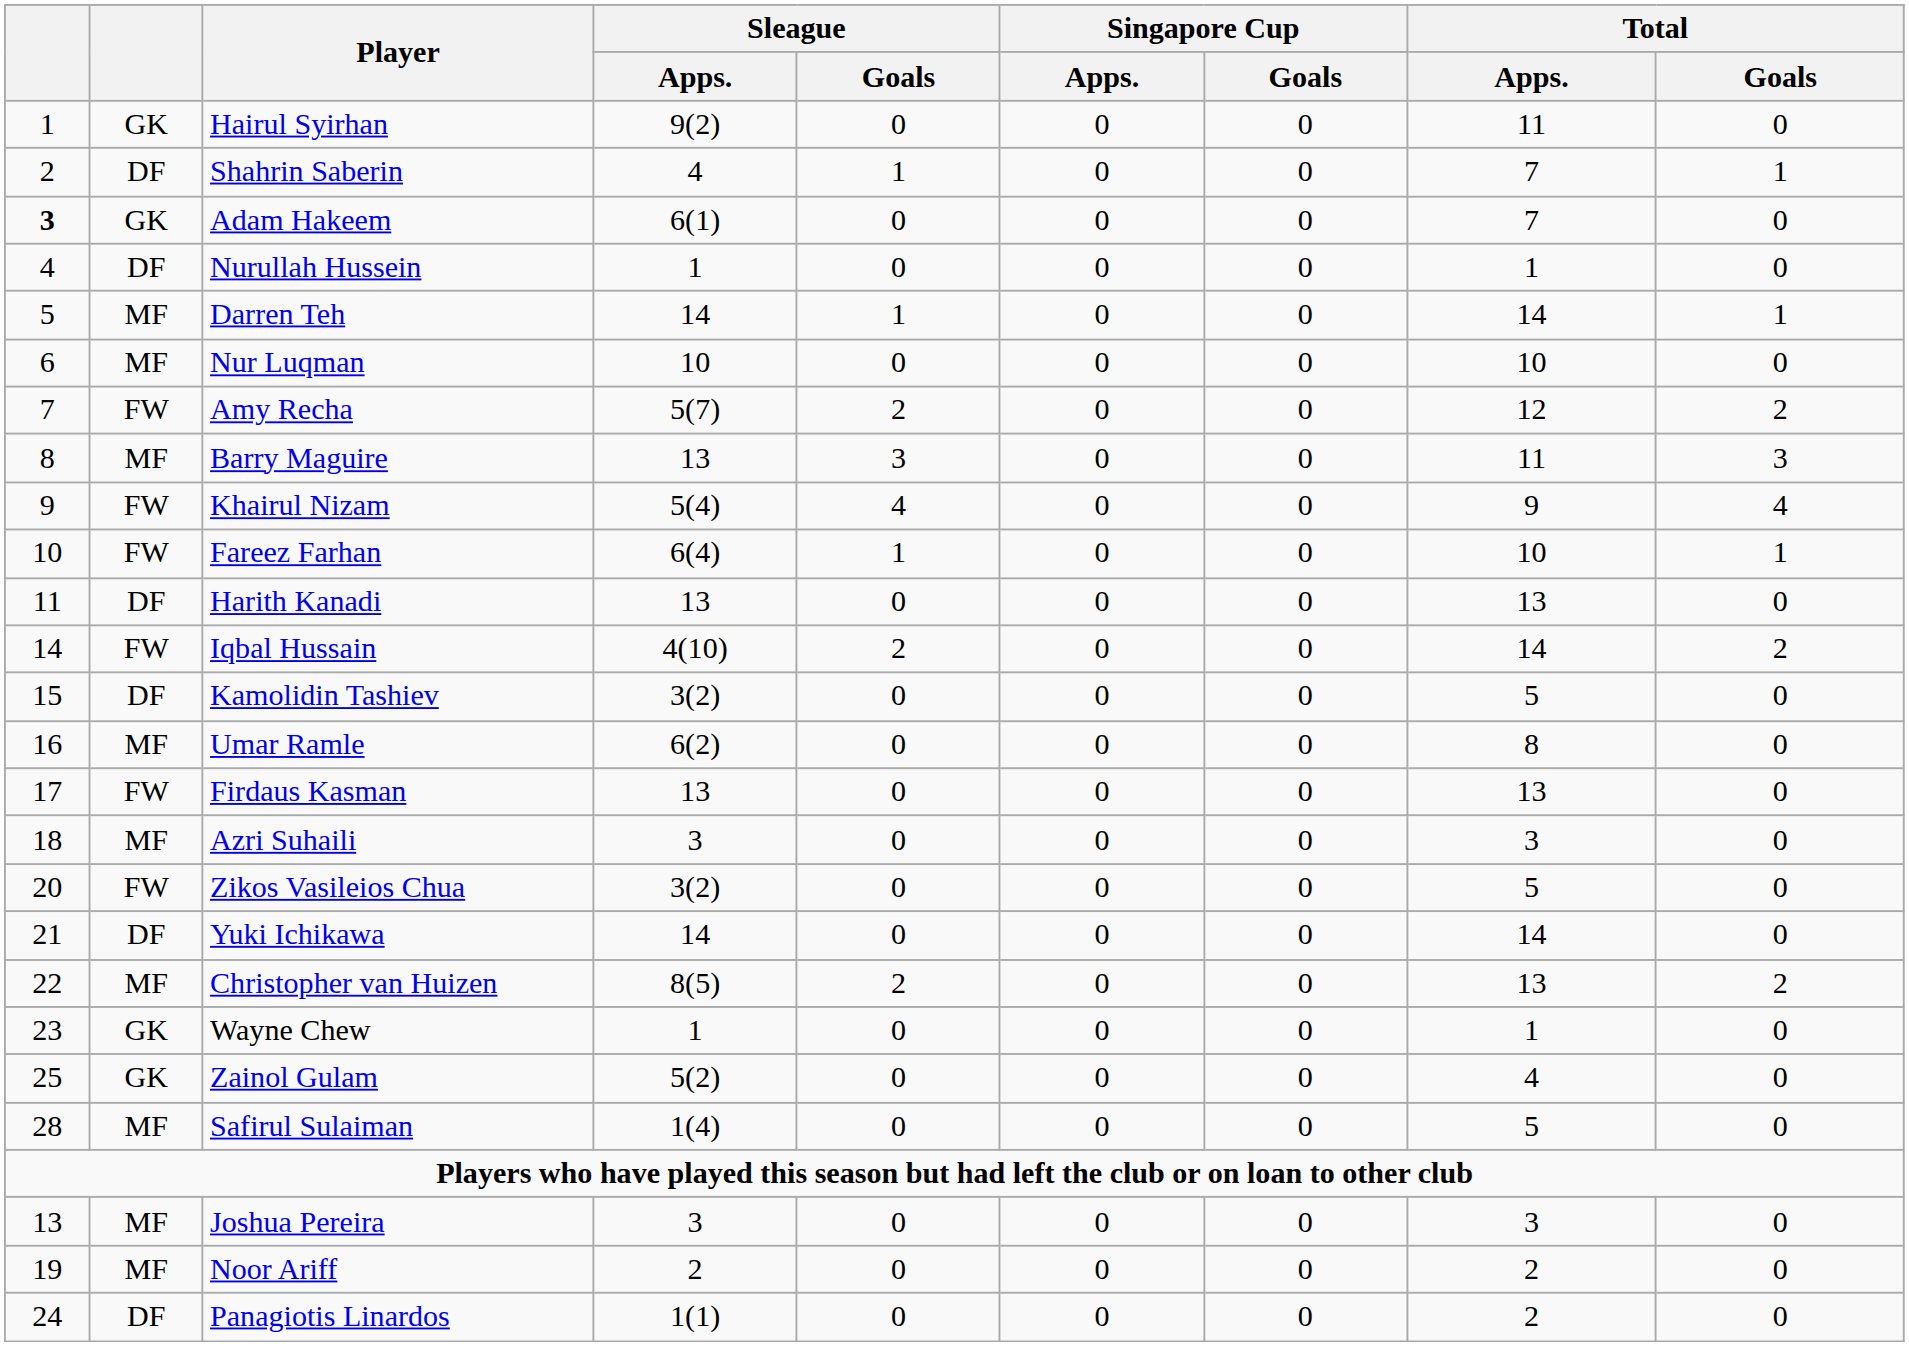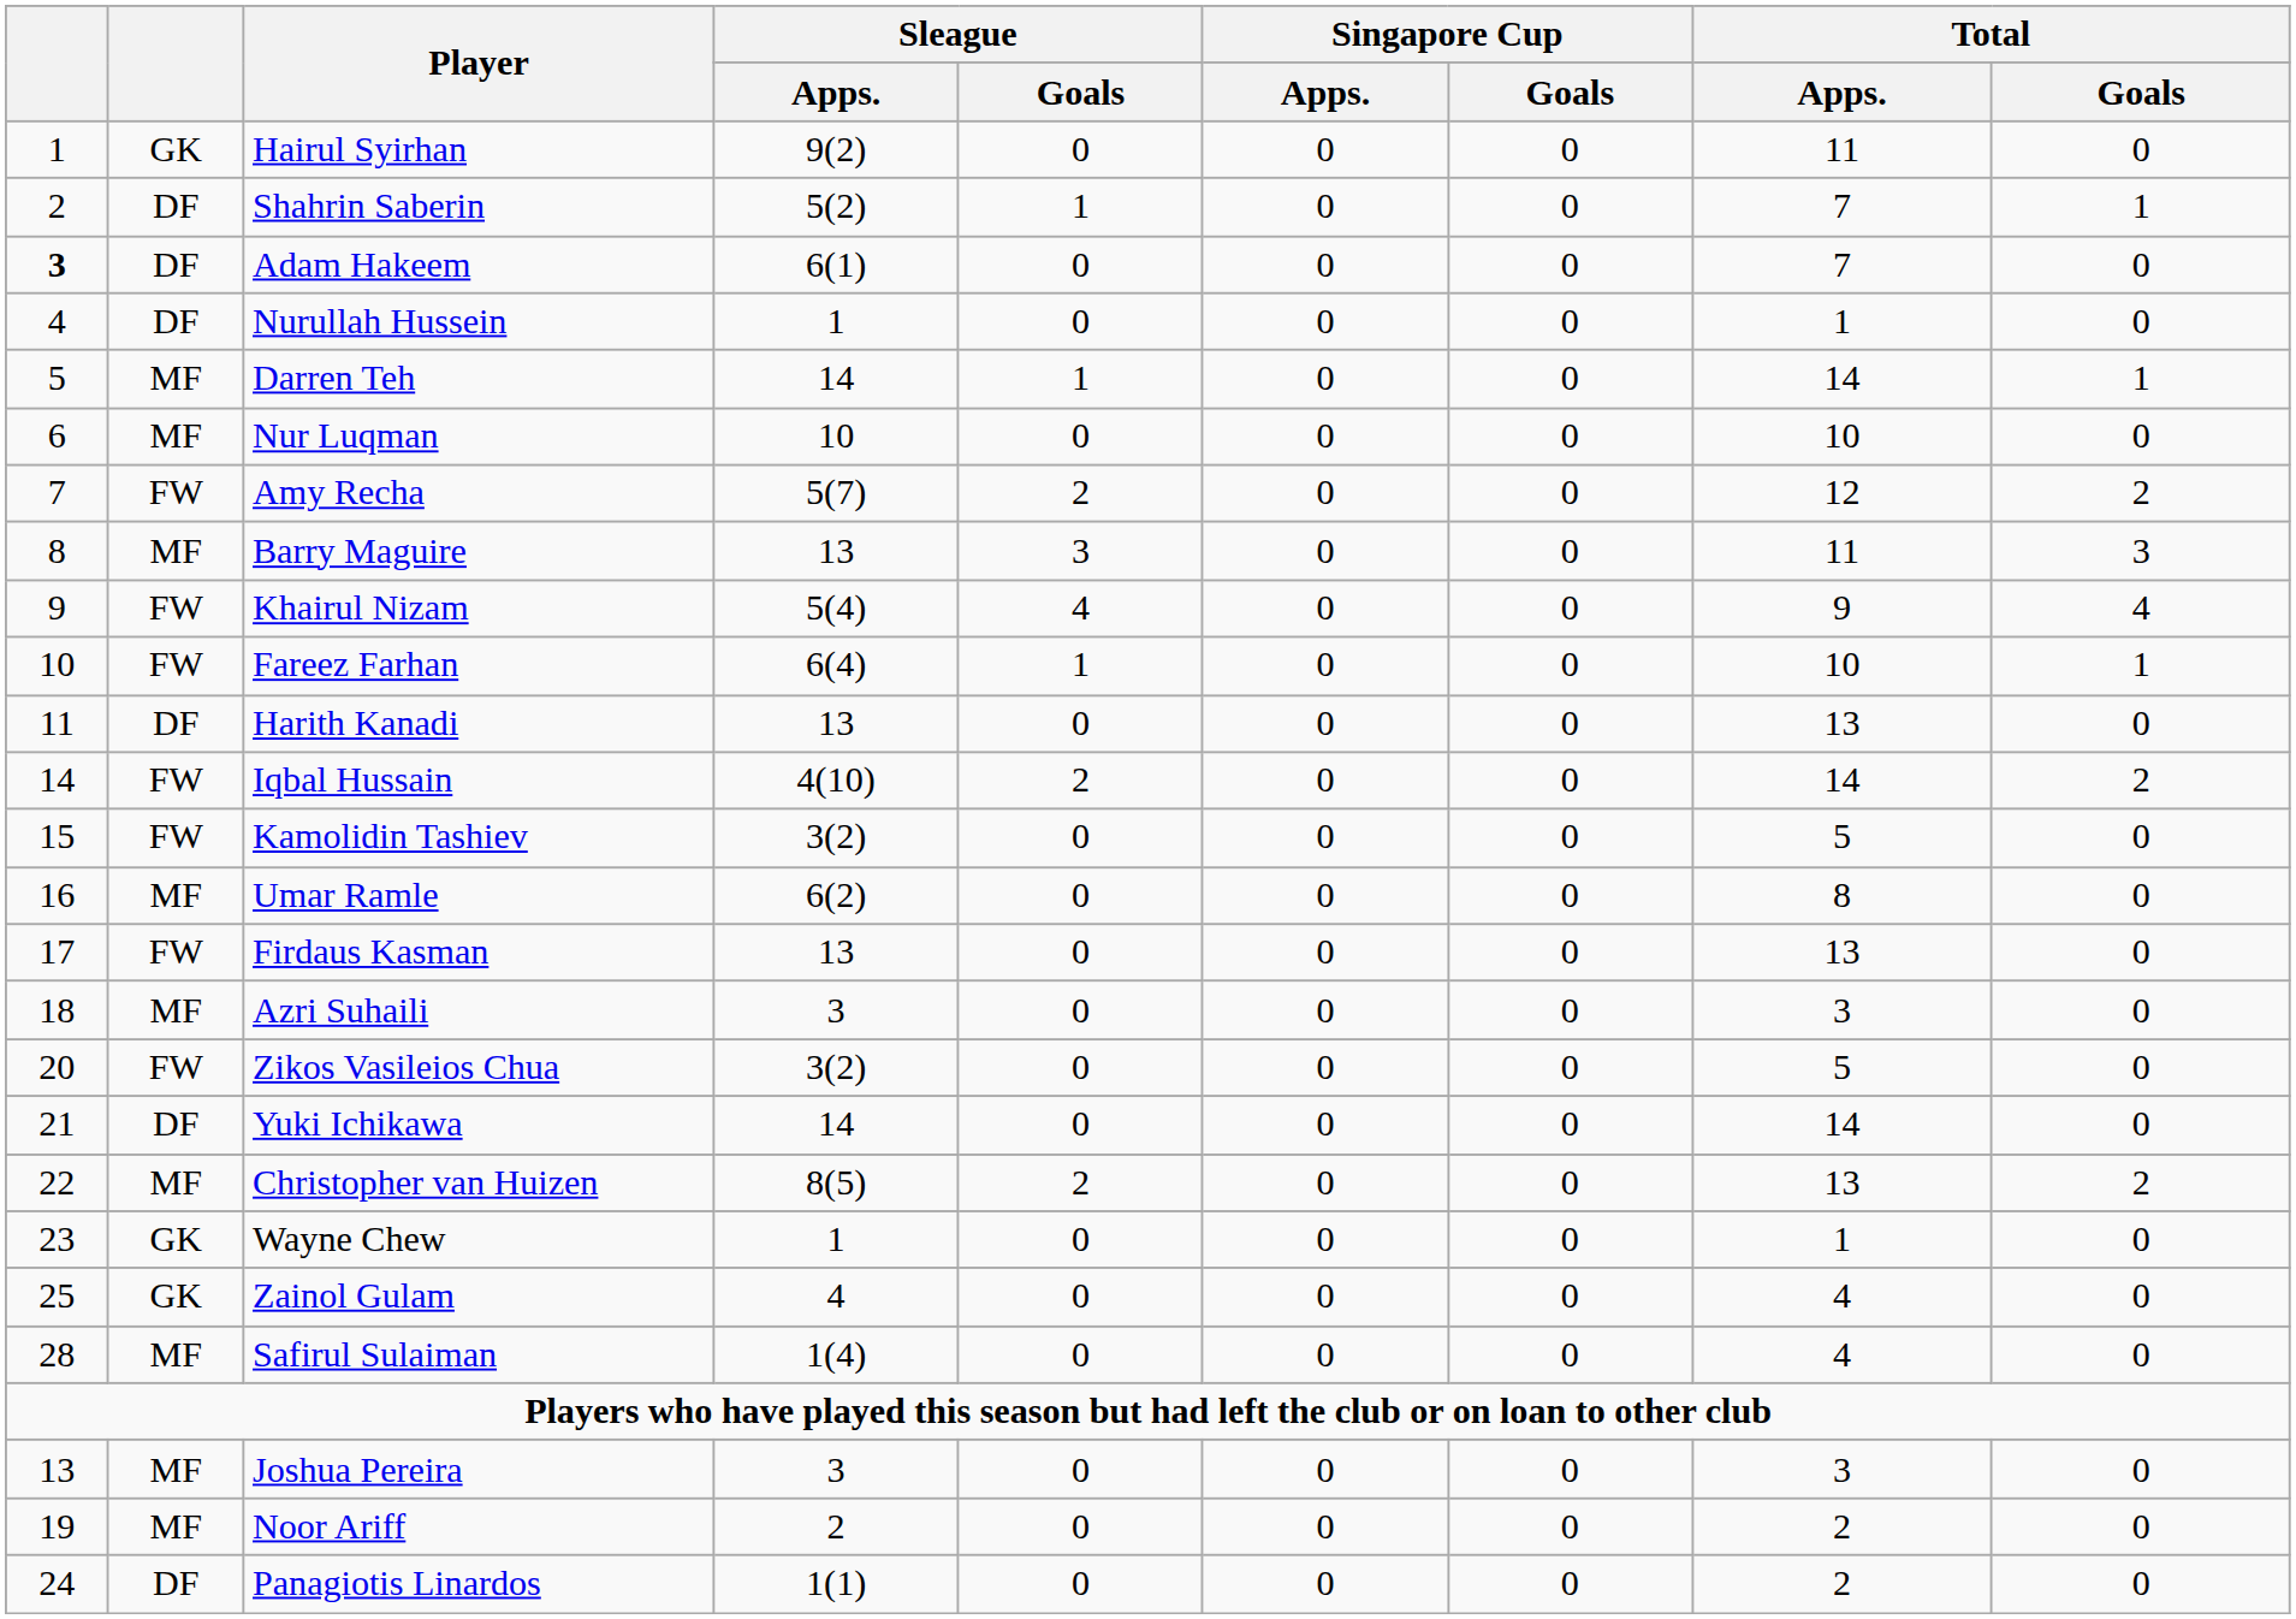Shahrin Saberin | Sleague / Apps.: 4 -> 5(2)
Adam Hakeem | column 2: GK -> DF
Kamolidin Tashiev | column 2: DF -> FW
Zainol Gulam | Sleague / Apps.: 5(2) -> 4
Safirul Sulaiman | Total / Apps.: 5 -> 4
